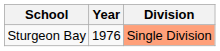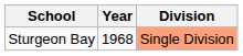Sturgeon Bay | Year: 1976 -> 1968
